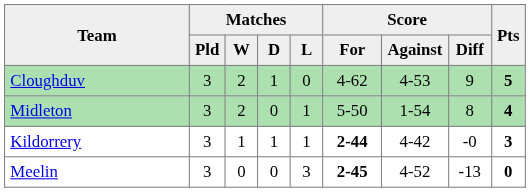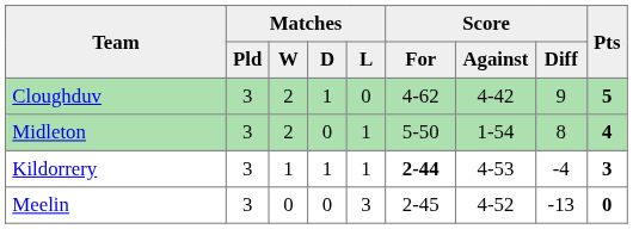Cloughduv | Score / Against: 4-53 -> 4-42
Kildorrery | Score / Against: 4-42 -> 4-53
Kildorrery | Score / Diff: -0 -> -4
Meelin | Score / For: bold -> normal
